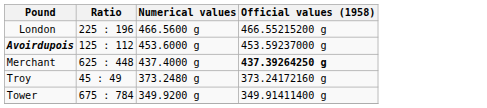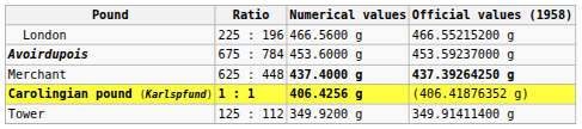Avoirdupois | Ratio: 125 : 112 -> 675 : 784
Merchant | Numerical values: normal -> bold
+ row: Carolingian pound (Karlspfund) | 1 : 1 | 406.4256 g | (406.41876352 g)
- row: Troy | 45 : 49 | 373.2480 g | 373.24172160 g
Tower | Ratio: 675 : 784 -> 125 : 112
